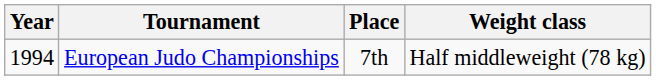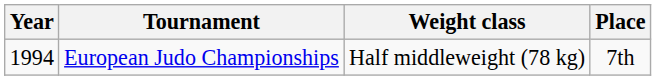columns swapped: Place <-> Weight class
